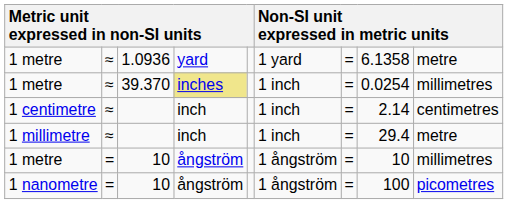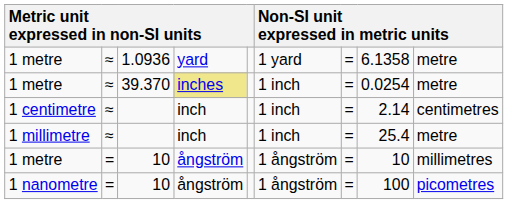1 metre / 39.370 | column 9: millimetres -> metre
1 millimetre | column 8: 29.4 -> 25.4
